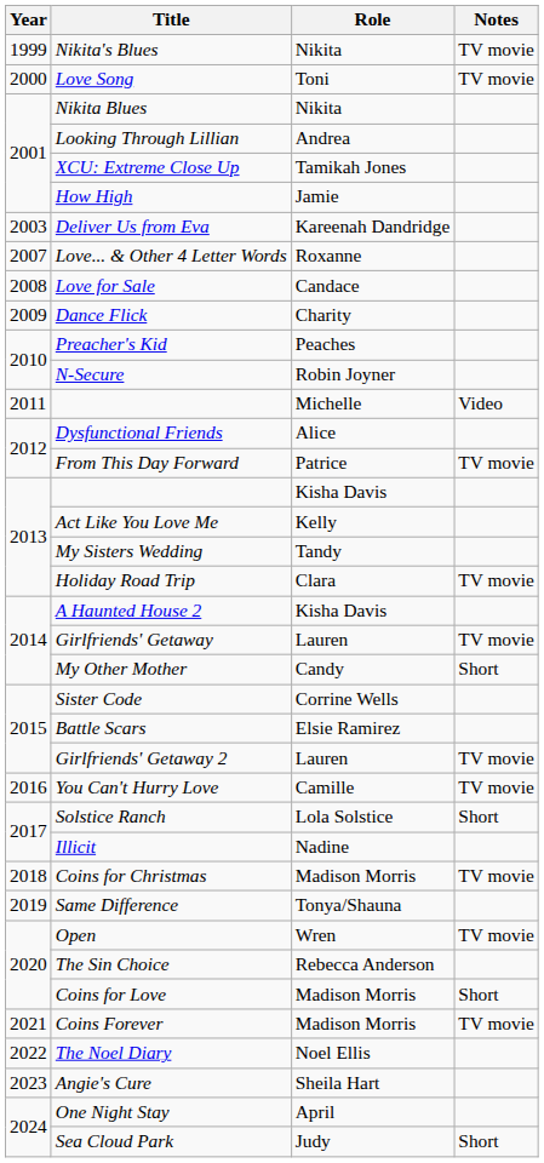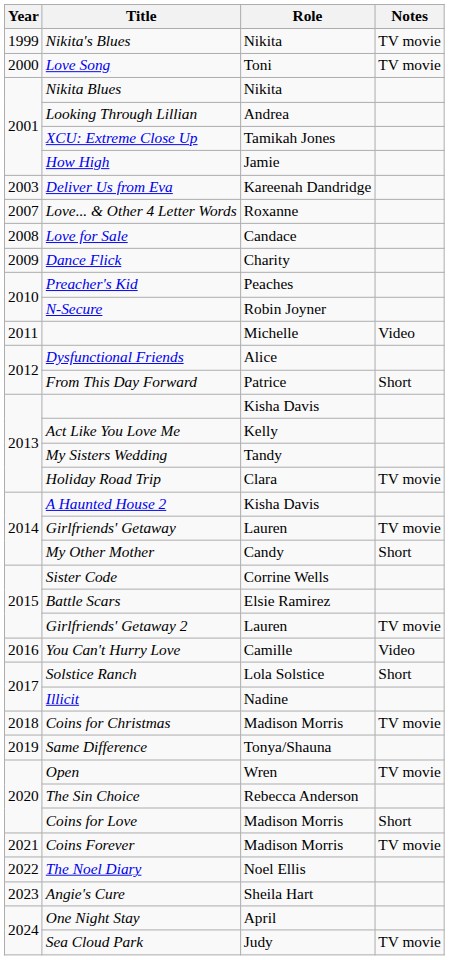From This Day Forward | Notes: TV movie -> Short
You Can't Hurry Love | Notes: TV movie -> Video
Sea Cloud Park | Notes: Short -> TV movie
